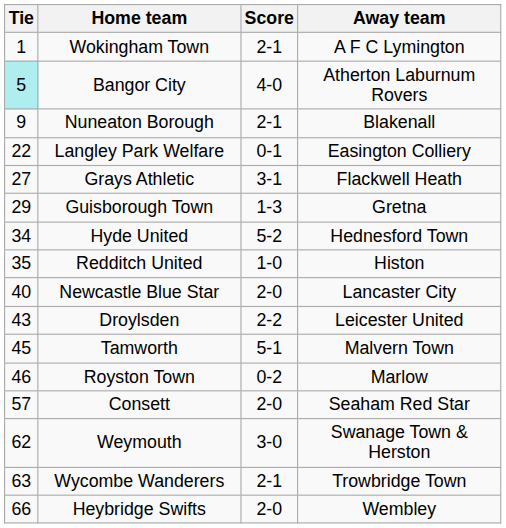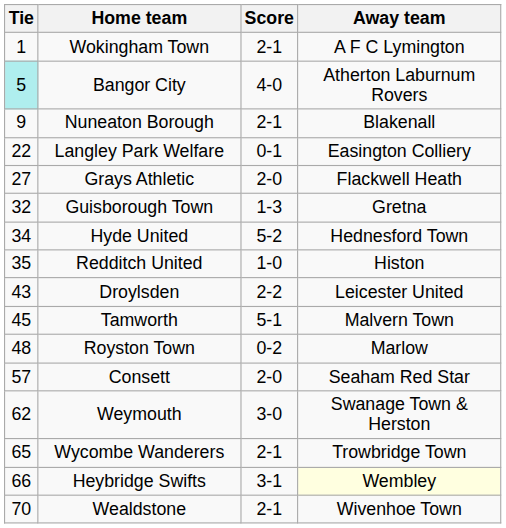Grays Athletic | Score: 3-1 -> 2-0
Guisborough Town | Tie: 29 -> 32
- row: 40 | Newcastle Blue Star | 2-0 | Lancaster City
Royston Town | Tie: 46 -> 48
Wycombe Wanderers | Tie: 63 -> 65
Heybridge Swifts | Score: 2-0 -> 3-1
Heybridge Swifts | Away team: no background -> lightyellow background
+ row: 70 | Wealdstone | 2-1 | Wivenhoe Town
